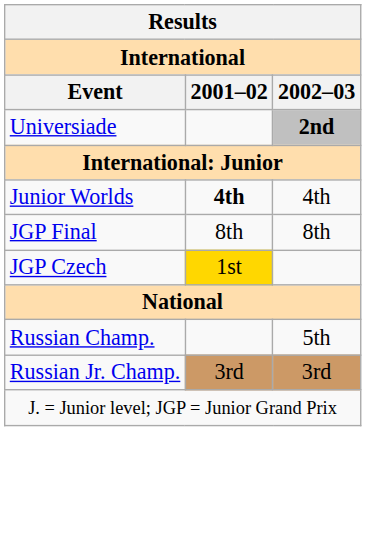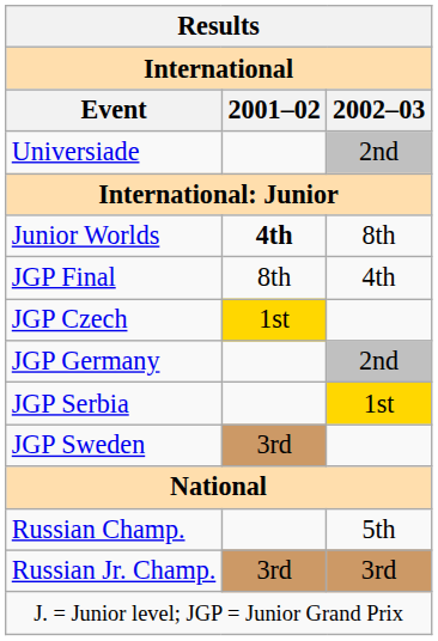Universiade | 2002–03: bold -> normal
Junior Worlds | 2002–03: 4th -> 8th
JGP Final | 2002–03: 8th -> 4th
+ row: JGP Germany | 2nd
+ row: JGP Serbia | 1st
+ row: JGP Sweden | 3rd
